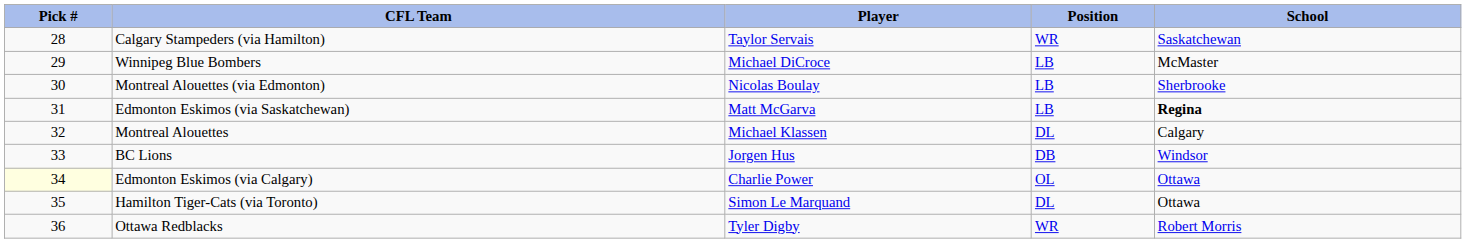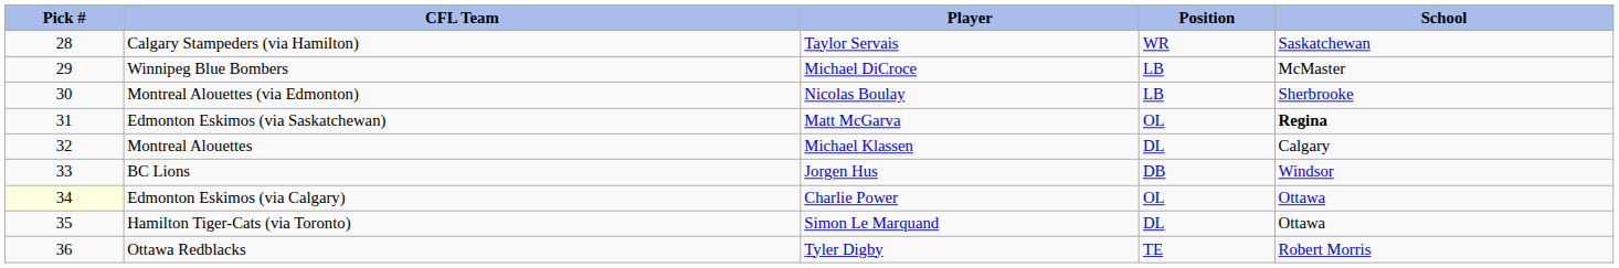Edmonton Eskimos (via Saskatchewan) | Position: LB -> OL
Ottawa Redblacks | Position: WR -> TE
